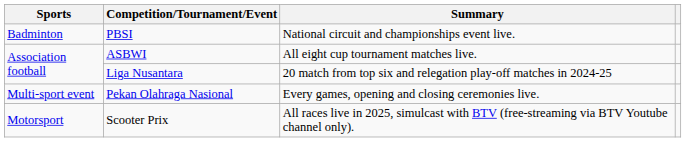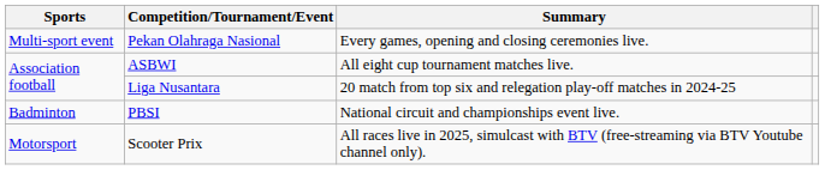rows swapped: Pekan Olahraga Nasional <-> PBSI
